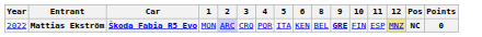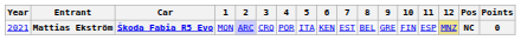+ column: 7 | EST
Mattias Ekström | Year: 2022 -> 2021
Mattias Ekström | 9: bold -> normal
